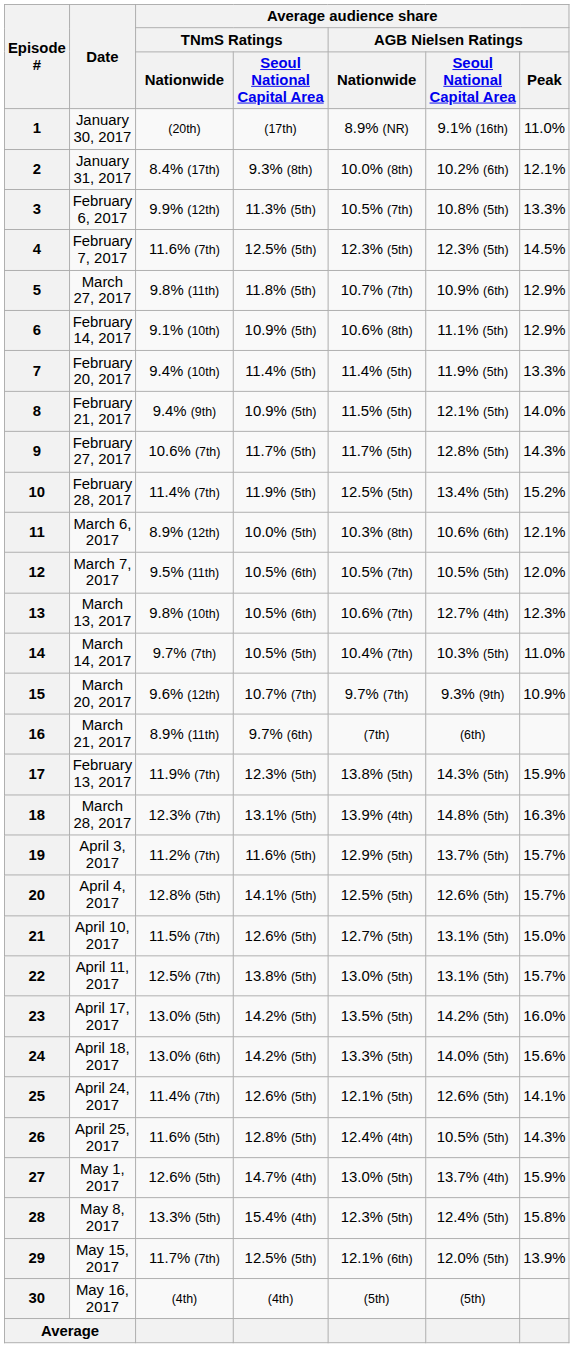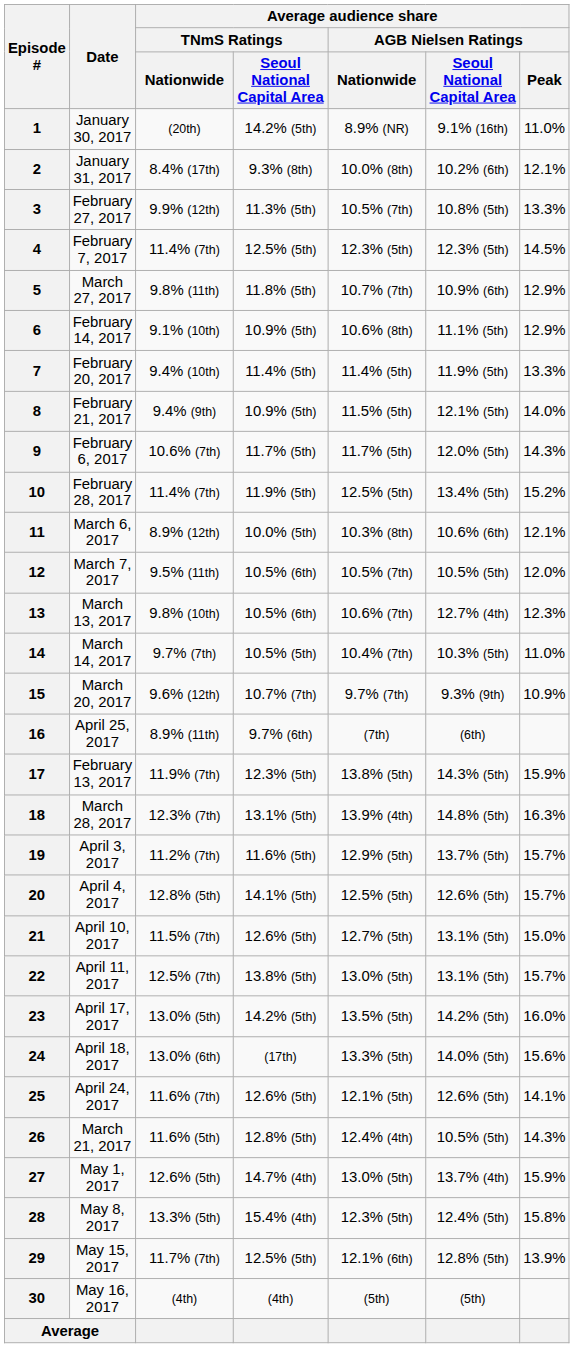1 | column 4: (17th) -> 14.2% (5th)
3 | Date: February 6, 2017 -> February 27, 2017
4 | Average audience share / TNmS Ratings / Nationwide: 11.6% (7th) -> 11.4% (7th)
9 | Date: February 27, 2017 -> February 6, 2017
9 | column 6: 12.8% (5th) -> 12.0% (5th)
16 | Date: March 21, 2017 -> April 25, 2017
24 | column 4: 14.2% (5th) -> (17th)
25 | Average audience share / TNmS Ratings / Nationwide: 11.4% (7th) -> 11.6% (7th)
26 | Date: April 25, 2017 -> March 21, 2017
29 | column 6: 12.0% (5th) -> 12.8% (5th)
